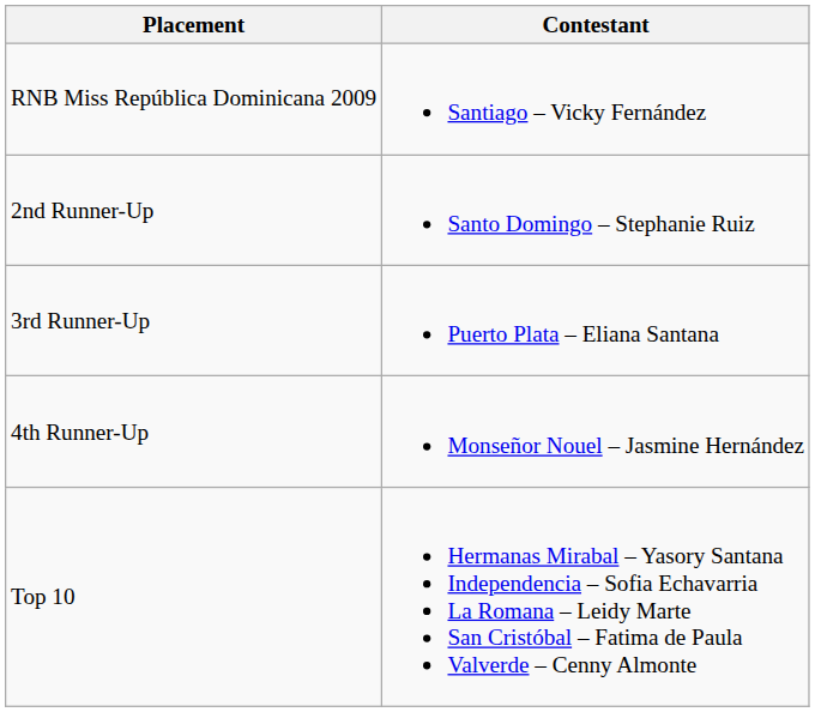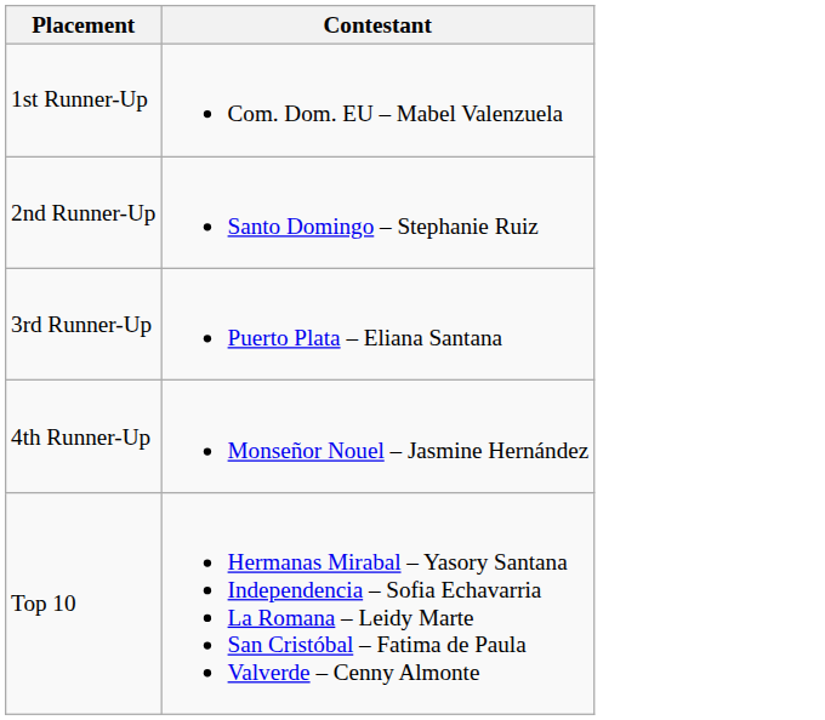- row: RNB Miss República Dominicana 2009 | Santiago – Vicky Fernández
+ row: 1st Runner-Up | Com. Dom. EU – Mabel Valenzuela
